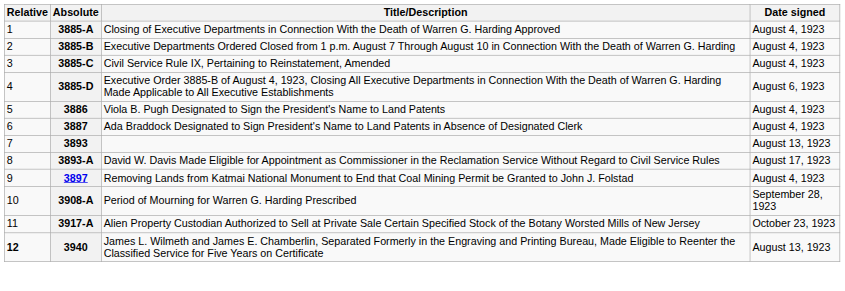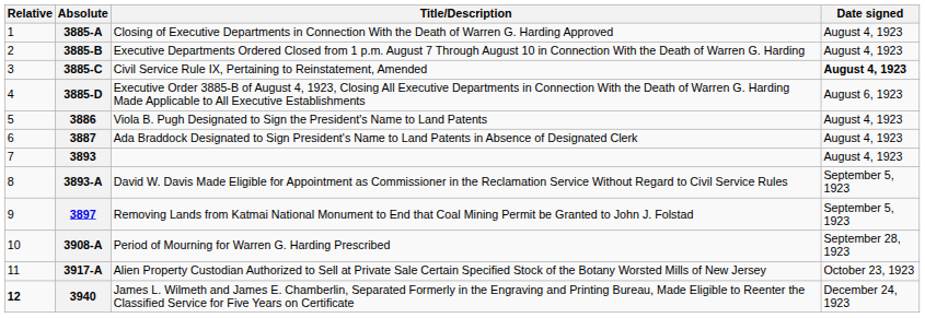3885-C | Date signed: normal -> bold
3893 | Date signed: August 13, 1923 -> August 4, 1923
3893-A | Date signed: August 17, 1923 -> September 5, 1923
3897 | Date signed: August 4, 1923 -> September 5, 1923
3940 | Date signed: August 13, 1923 -> December 24, 1923
